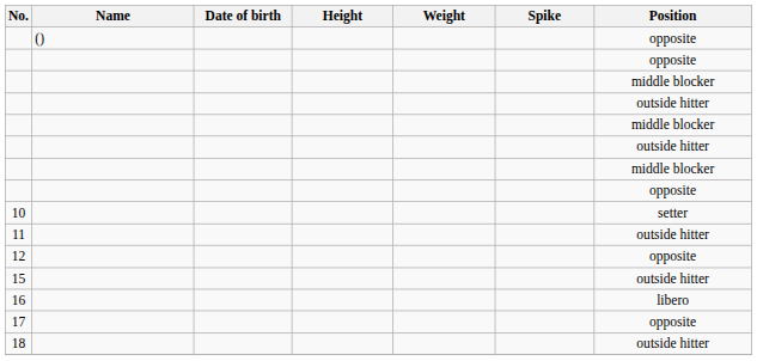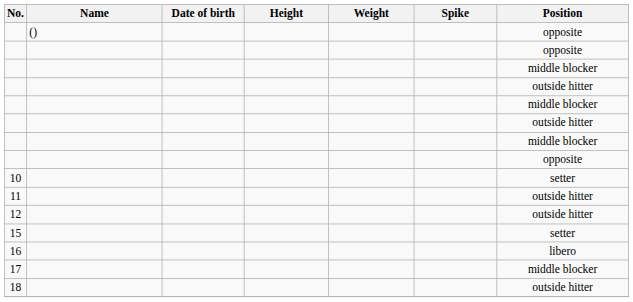12 | Position: opposite -> outside hitter
15 | Position: outside hitter -> setter
17 | Position: opposite -> middle blocker
